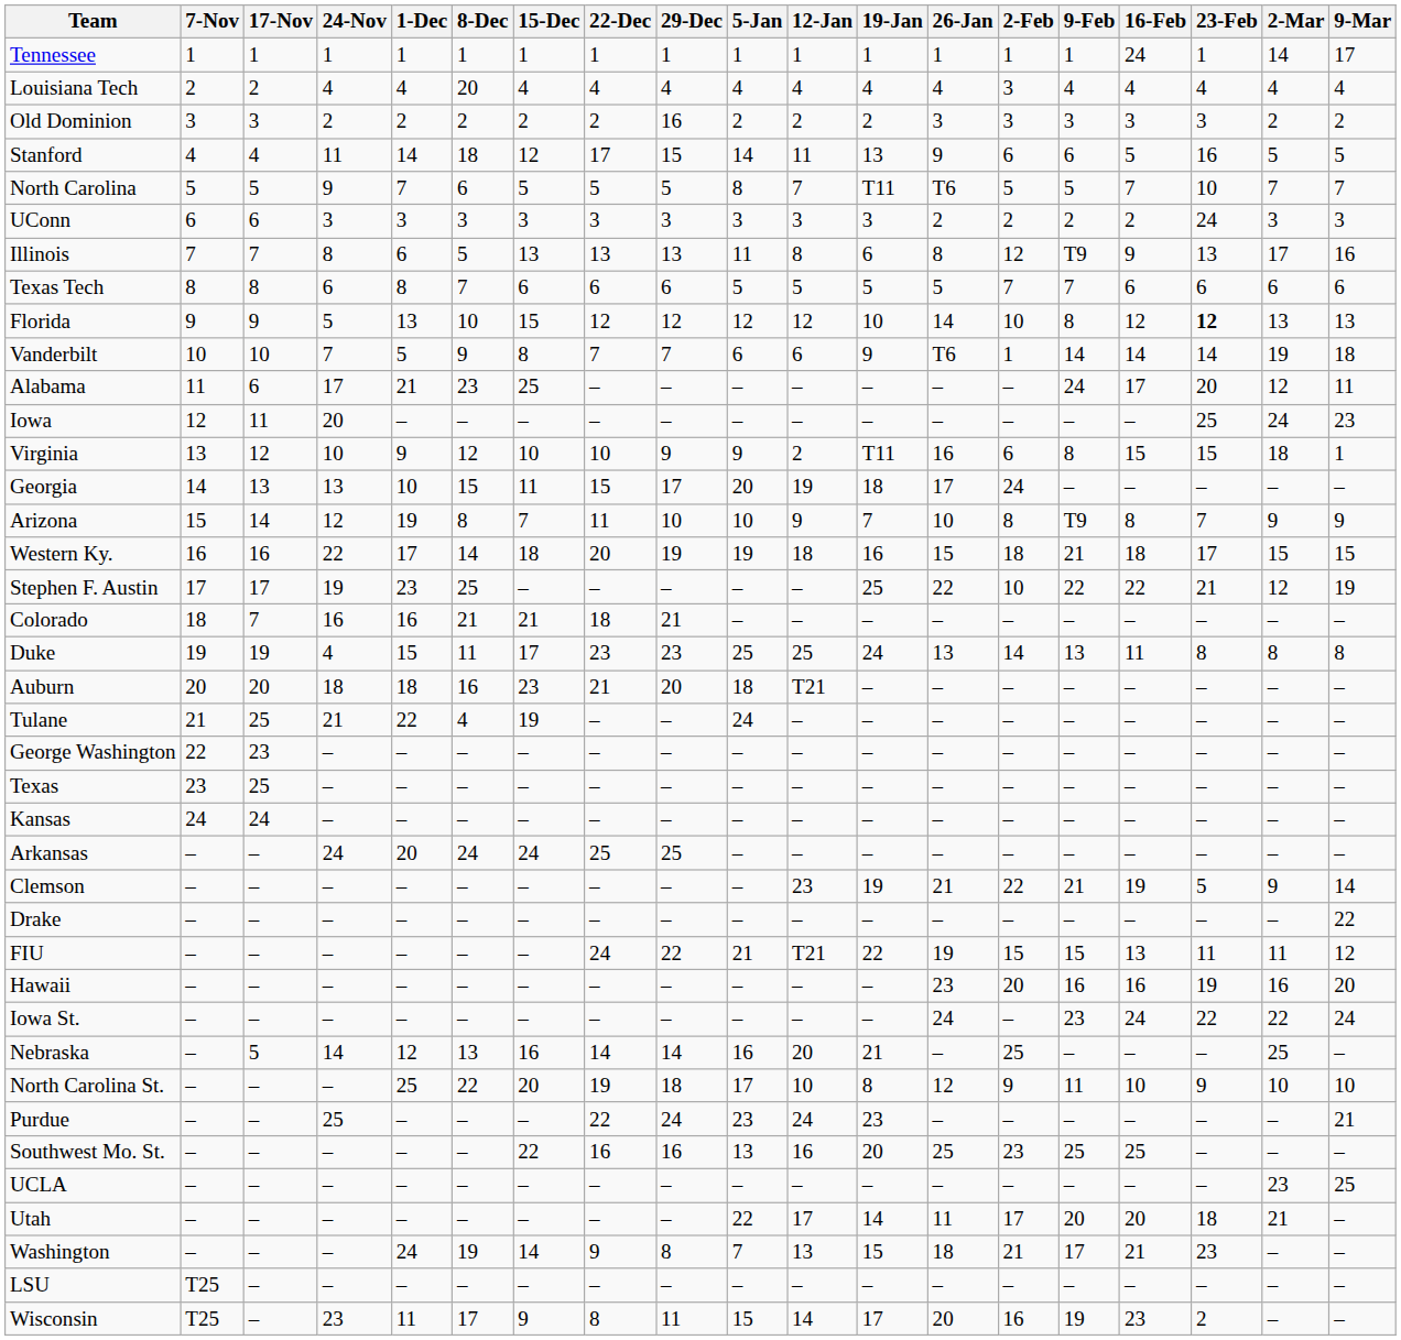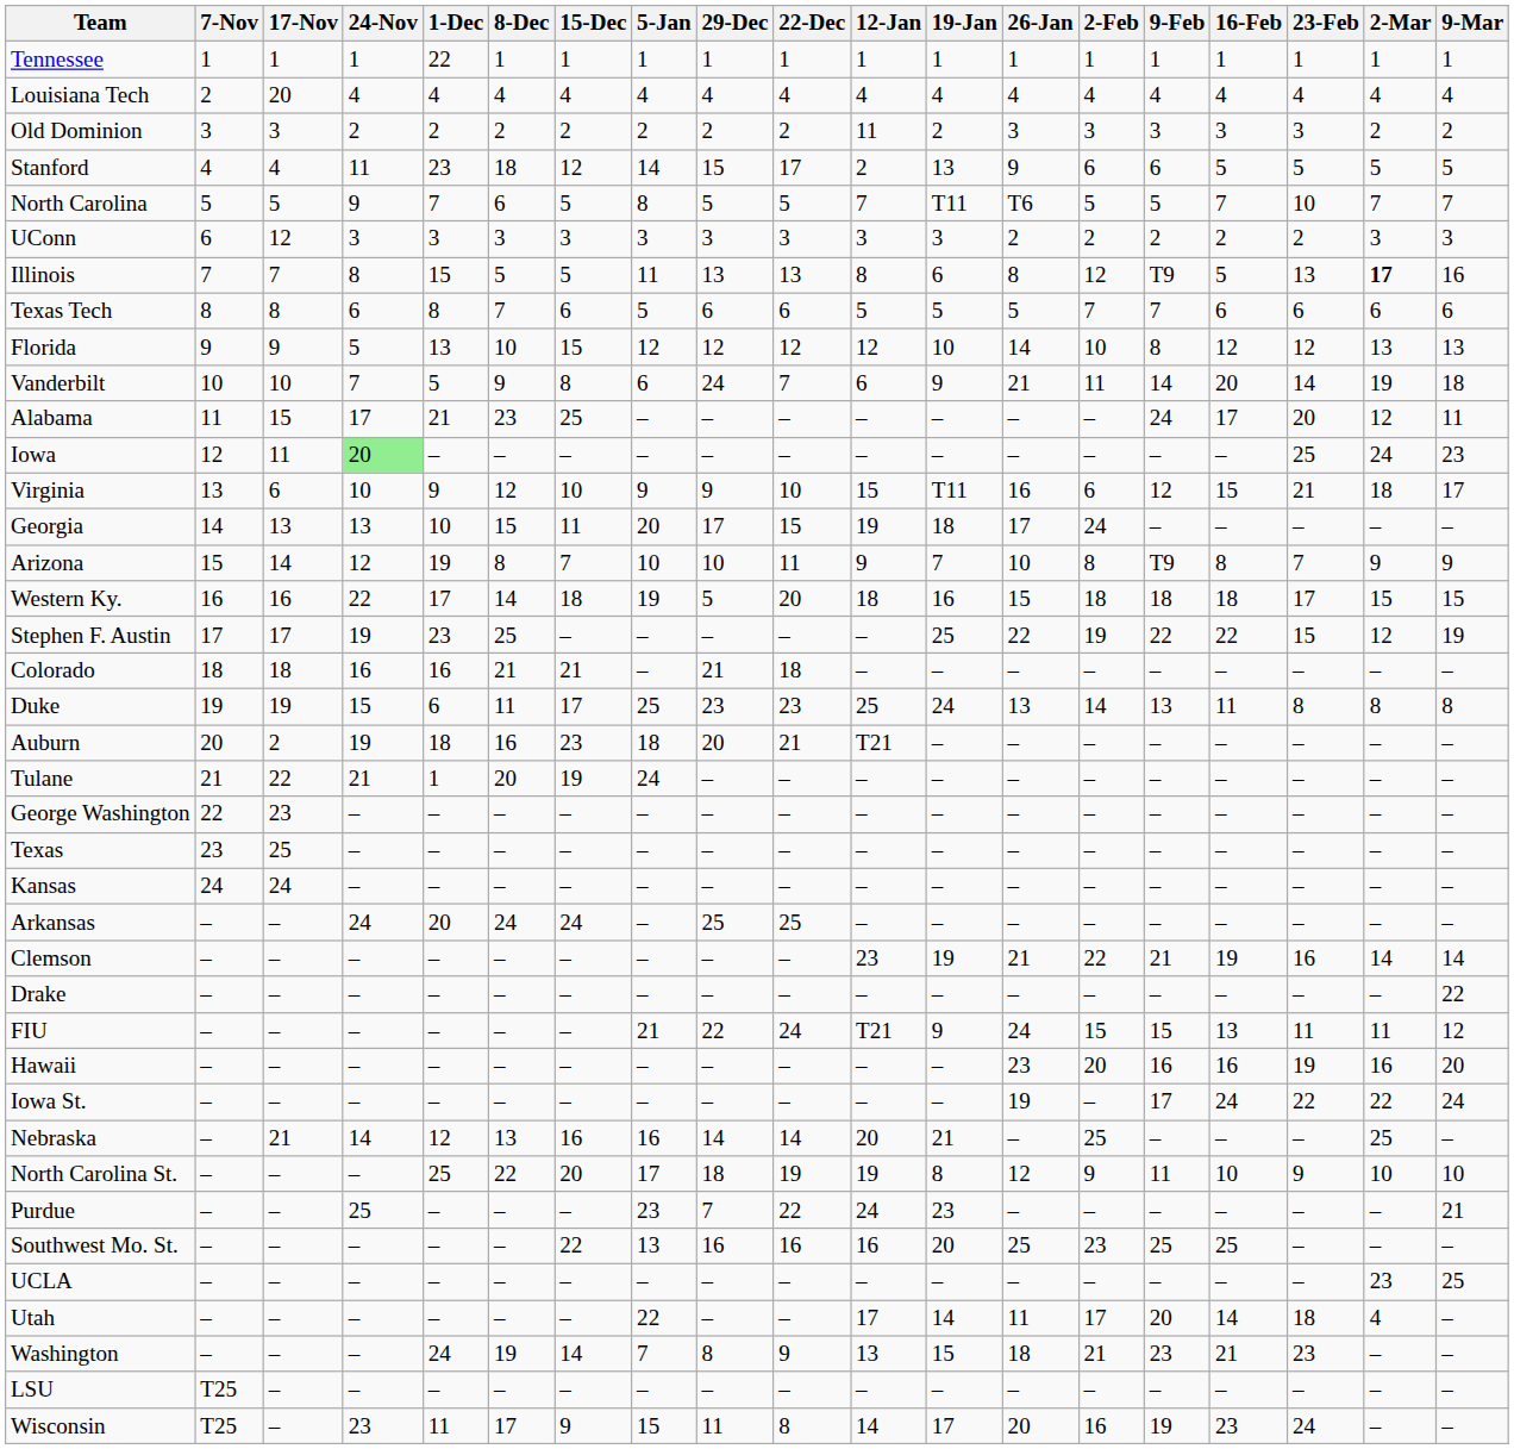columns swapped: 22-Dec <-> 5-Jan
Tennessee | 1-Dec: 1 -> 22
Tennessee | 16-Feb: 24 -> 1
Tennessee | 2-Mar: 14 -> 1
Tennessee | 9-Mar: 17 -> 1
Louisiana Tech | 17-Nov: 2 -> 20
Louisiana Tech | 8-Dec: 20 -> 4
Louisiana Tech | 2-Feb: 3 -> 4
Old Dominion | 29-Dec: 16 -> 2
Old Dominion | 12-Jan: 2 -> 11
Stanford | 1-Dec: 14 -> 23
Stanford | 12-Jan: 11 -> 2
Stanford | 23-Feb: 16 -> 5
UConn | 17-Nov: 6 -> 12
UConn | 23-Feb: 24 -> 2
Illinois | 1-Dec: 6 -> 15
Illinois | 15-Dec: 13 -> 5
Illinois | 16-Feb: 9 -> 5
Illinois | 2-Mar: normal -> bold
Florida | 23-Feb: bold -> normal
Vanderbilt | 29-Dec: 7 -> 24
Vanderbilt | 26-Jan: T6 -> 21
Vanderbilt | 2-Feb: 1 -> 11
Vanderbilt | 16-Feb: 14 -> 20
Alabama | 17-Nov: 6 -> 15
Iowa | 24-Nov: no background -> lightgreen background
Virginia | 17-Nov: 12 -> 6
Virginia | 12-Jan: 2 -> 15
Virginia | 9-Feb: 8 -> 12
Virginia | 23-Feb: 15 -> 21
Virginia | 9-Mar: 1 -> 17
Western Ky. | 29-Dec: 19 -> 5
Western Ky. | 9-Feb: 21 -> 18
Stephen F. Austin | 2-Feb: 10 -> 19
Stephen F. Austin | 23-Feb: 21 -> 15
Colorado | 17-Nov: 7 -> 18
Duke | 24-Nov: 4 -> 15
Duke | 1-Dec: 15 -> 6
Auburn | 17-Nov: 20 -> 2
Auburn | 24-Nov: 18 -> 19
Tulane | 17-Nov: 25 -> 22
Tulane | 1-Dec: 22 -> 1
Tulane | 8-Dec: 4 -> 20
Clemson | 23-Feb: 5 -> 16
Clemson | 2-Mar: 9 -> 14
FIU | 19-Jan: 22 -> 9
FIU | 26-Jan: 19 -> 24
Iowa St. | 26-Jan: 24 -> 19
Iowa St. | 9-Feb: 23 -> 17
Nebraska | 17-Nov: 5 -> 21
North Carolina St. | 12-Jan: 10 -> 19
Purdue | 29-Dec: 24 -> 7
Utah | 16-Feb: 20 -> 14
Utah | 2-Mar: 21 -> 4
Washington | 9-Feb: 17 -> 23
Wisconsin | 23-Feb: 2 -> 24
